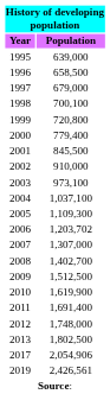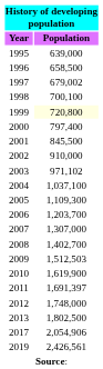1997 | column 2: 679,000 -> 679,002
1999 | column 2: no background -> lightyellow background
2000 | column 2: 779,400 -> 797,400
2003 | column 2: 973,100 -> 971,102
2006 | column 2: 1,203,702 -> 1,203,700
2009 | column 2: 1,512,500 -> 1,512,503
2011 | column 2: 1,691,400 -> 1,691,397
